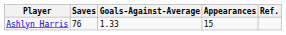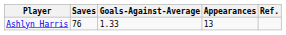Ashlyn Harris | Appearances: 15 -> 13
